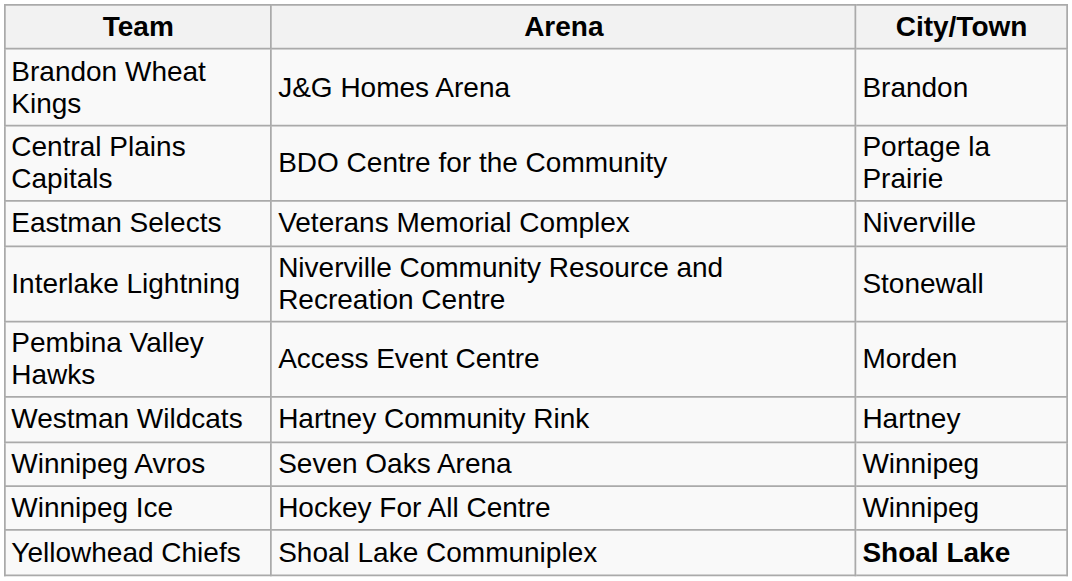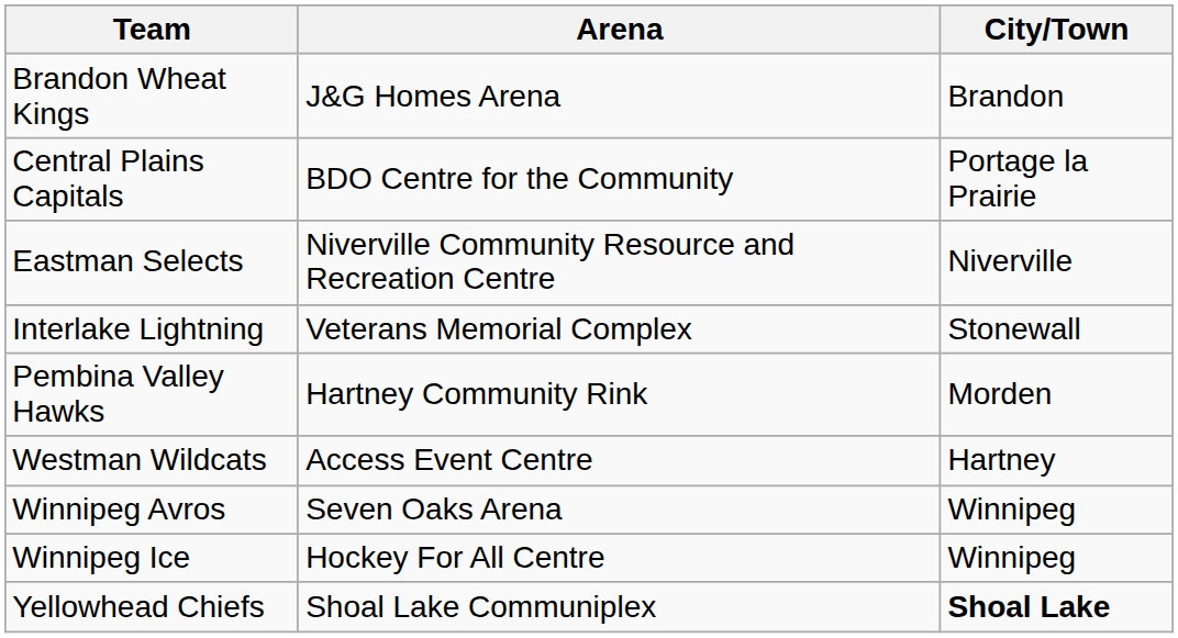Eastman Selects | Arena: Veterans Memorial Complex -> Niverville Community Resource and Recreation Centre
Interlake Lightning | Arena: Niverville Community Resource and Recreation Centre -> Veterans Memorial Complex
Pembina Valley Hawks | Arena: Access Event Centre -> Hartney Community Rink
Westman Wildcats | Arena: Hartney Community Rink -> Access Event Centre
